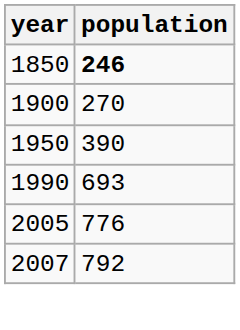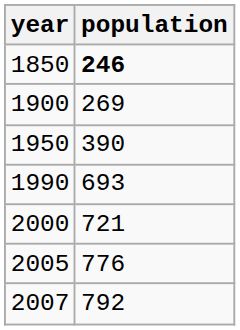1900 | population: 270 -> 269
+ row: 2000 | 721
